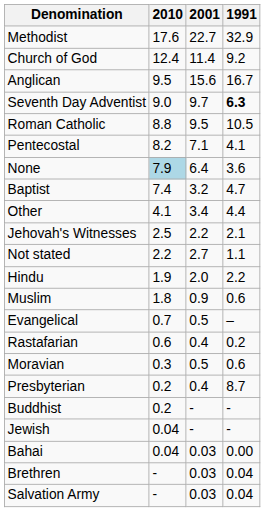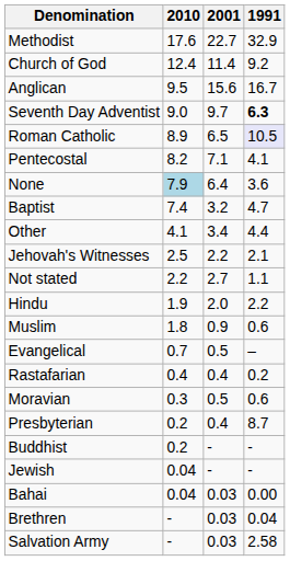Roman Catholic | 2010: 8.8 -> 8.9
Roman Catholic | 2001: 9.5 -> 6.5
Roman Catholic | 1991: no background -> lavender background
Rastafarian | 2010: 0.6 -> 0.4
Salvation Army | 1991: 0.04 -> 2.58
